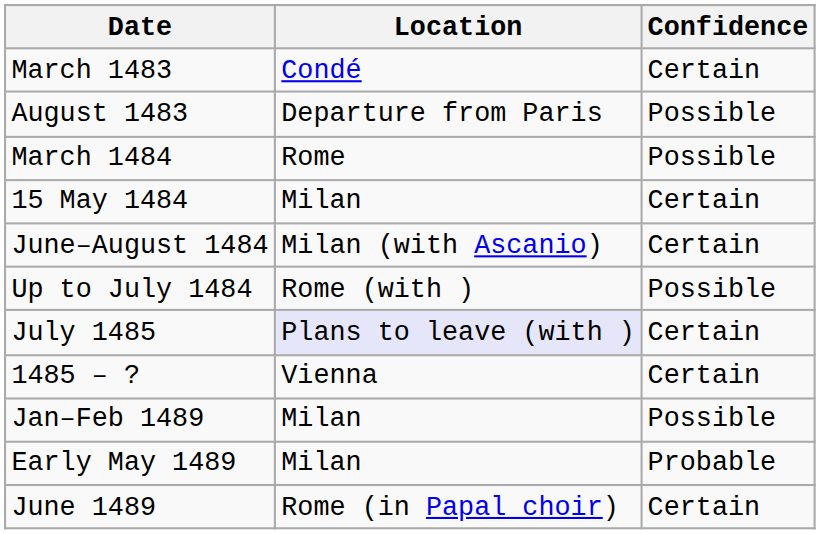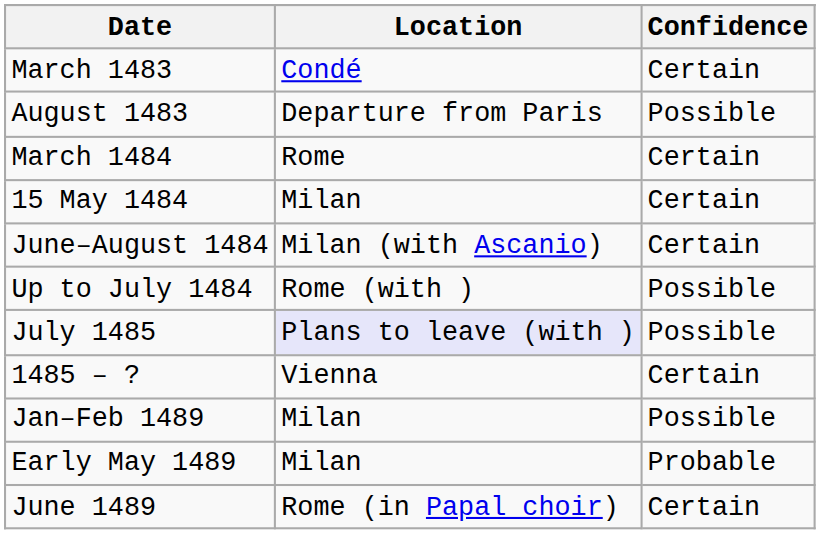March 1484 | Confidence: Possible -> Certain
July 1485 | Confidence: Certain -> Possible
